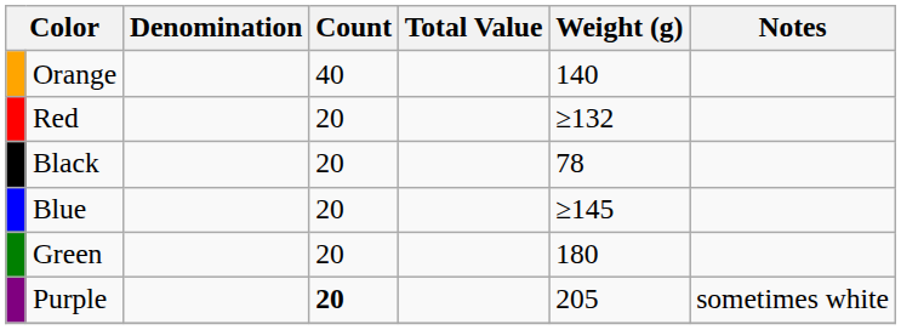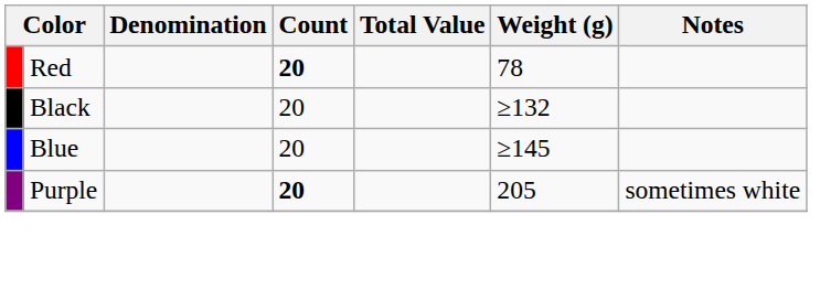- row: Orange | 40 | 140
Red | Count: normal -> bold
Red | Weight (g): ≥132 -> 78
Black | Weight (g): 78 -> ≥132
- row: Green | 20 | 180
